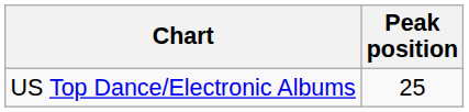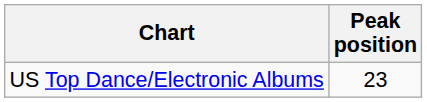US Top Dance/Electronic Albums | Peak position: 25 -> 23
